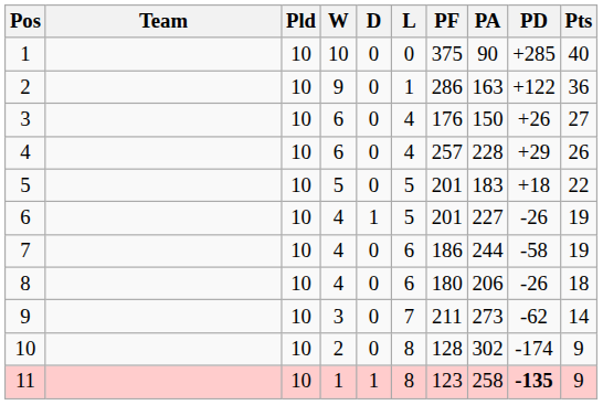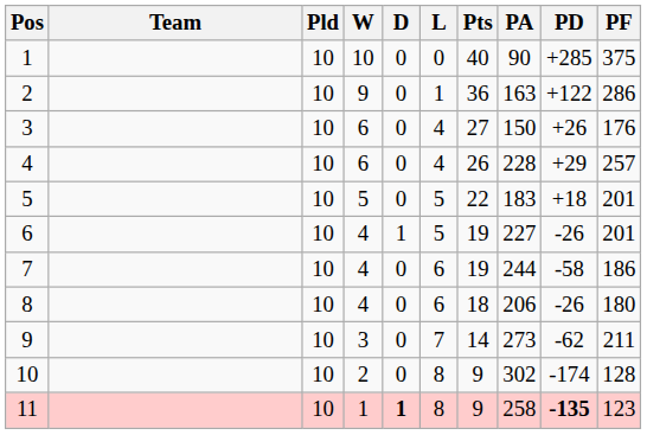columns swapped: PF <-> Pts
11 | D: normal -> bold
